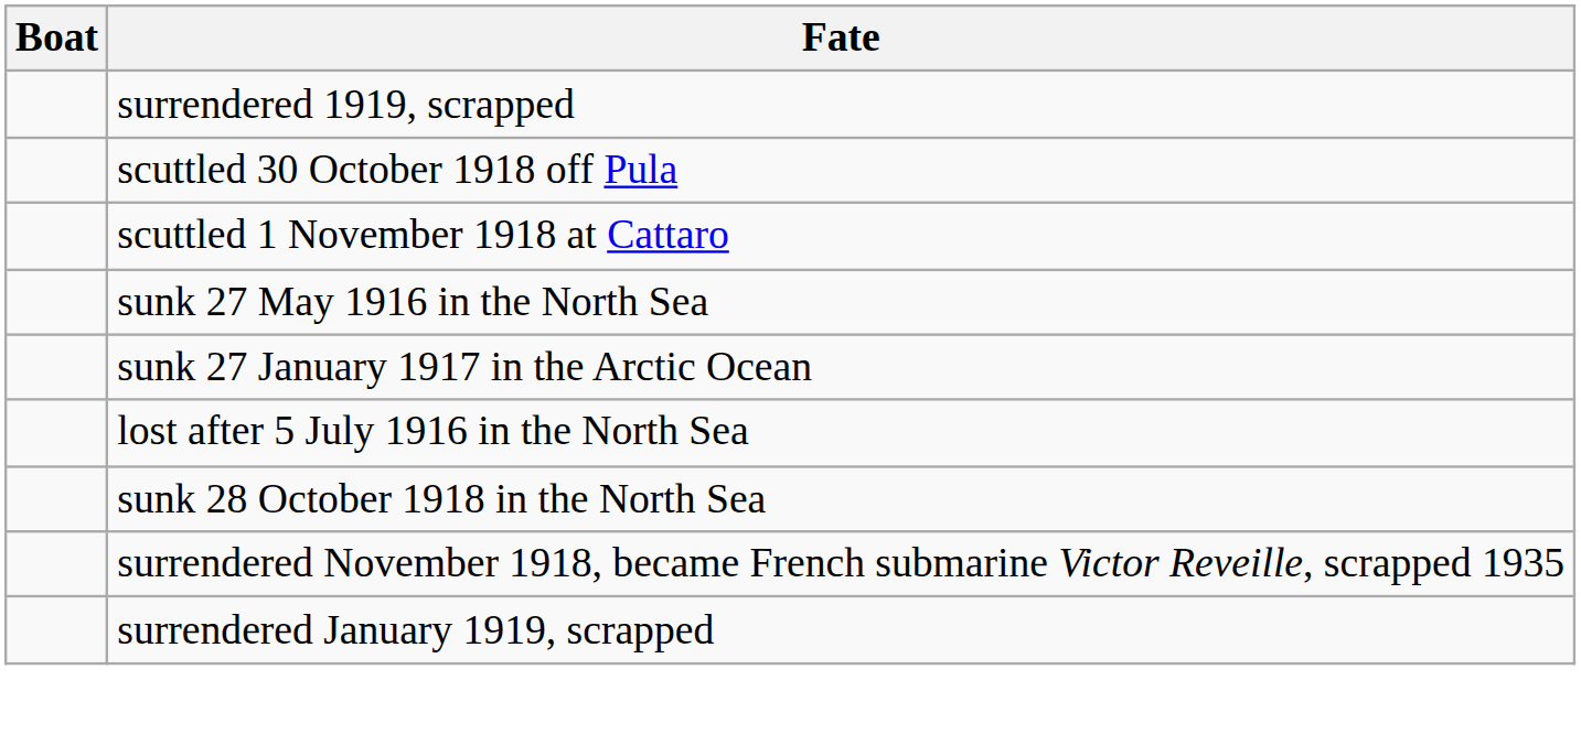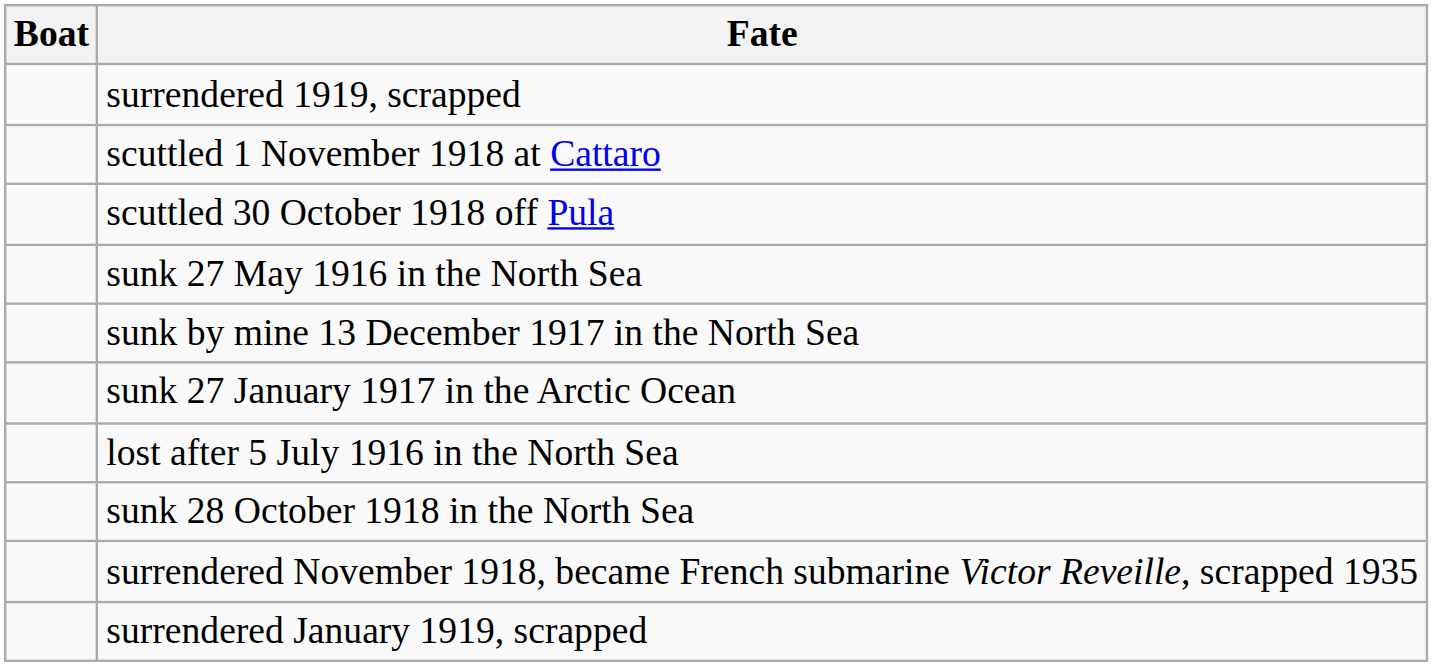rows swapped: scuttled 1 November 1918 at Cattaro <-> scuttled 30 October 1918 off Pula
+ row: sunk by mine 13 December 1917 in the North Sea
